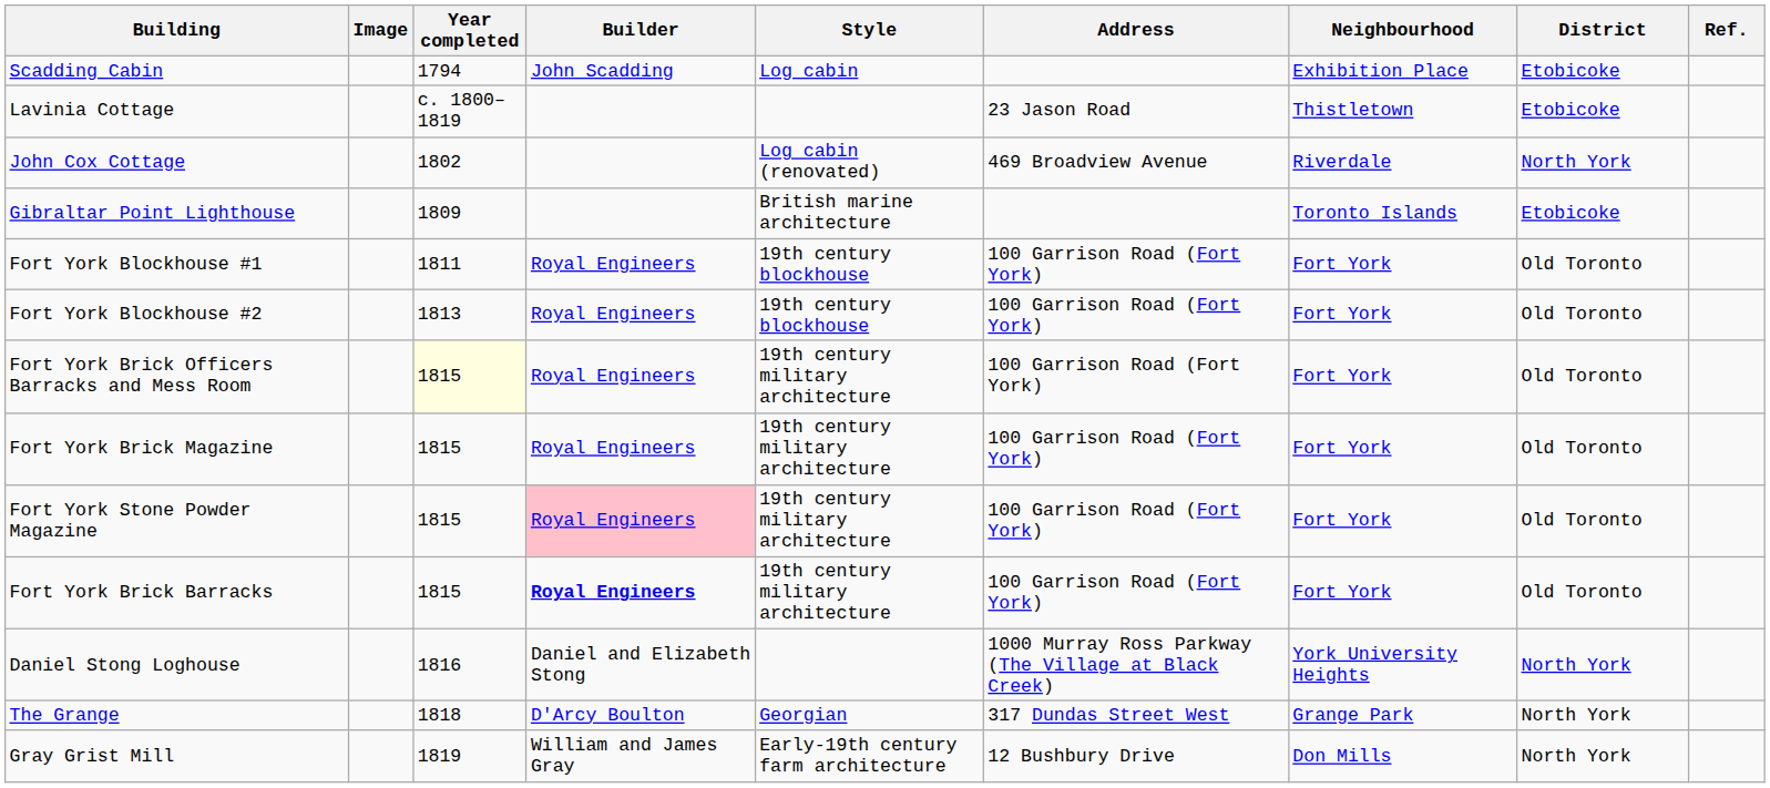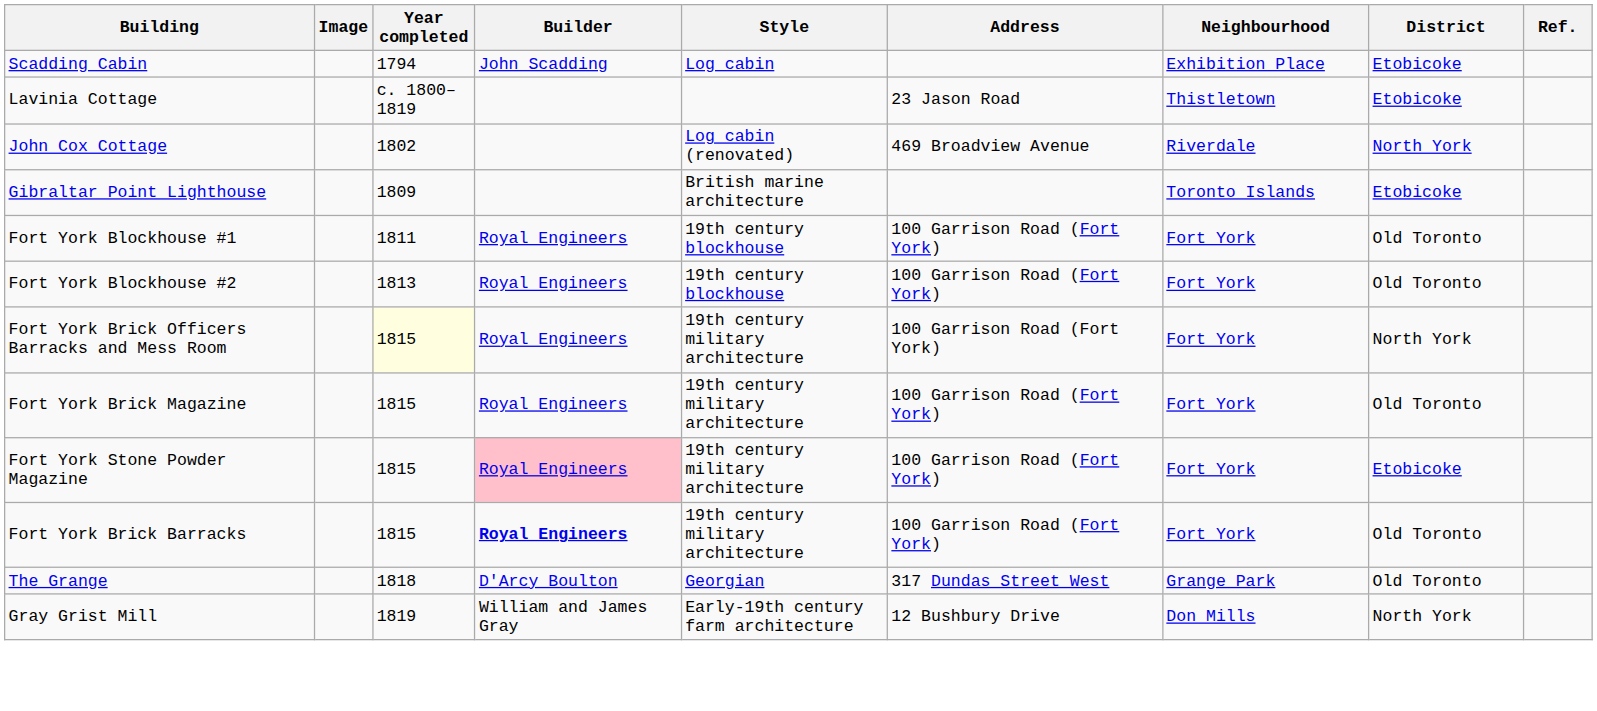Fort York Brick Officers Barracks and Mess Room | District: Old Toronto -> North York
Fort York Stone Powder Magazine | District: Old Toronto -> Etobicoke
- row: Daniel Stong Loghouse | 1816 | Daniel and Elizabeth Stong | 1000 Murray Ross Parkway (The Village at Black Creek) | York University Heights | North York
The Grange | District: North York -> Old Toronto
